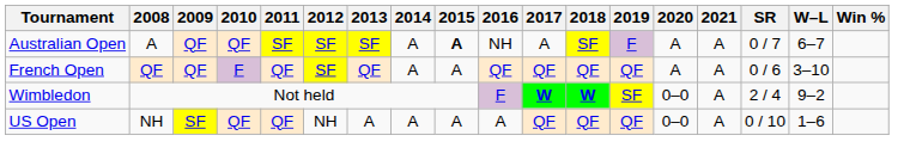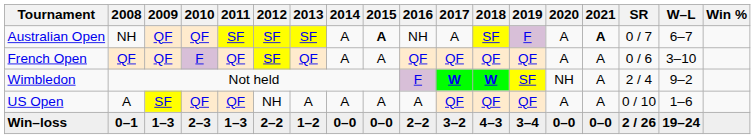Australian Open | 2008: A -> NH
Australian Open | 2021: normal -> bold
Wimbledon | 2020: 0–0 -> NH
US Open | 2008: NH -> A
US Open | 2020: 0–0 -> A
+ row: Win–loss | 0–1 | 1–3 | 2–3 | 1–3 | 2–2 | 1–2 | 0–0 | 0–0 | 2–2 | 3–2 | 4–3 | 3–4 | 0–0 | 0–0 | 2 / 26 | 19–24
